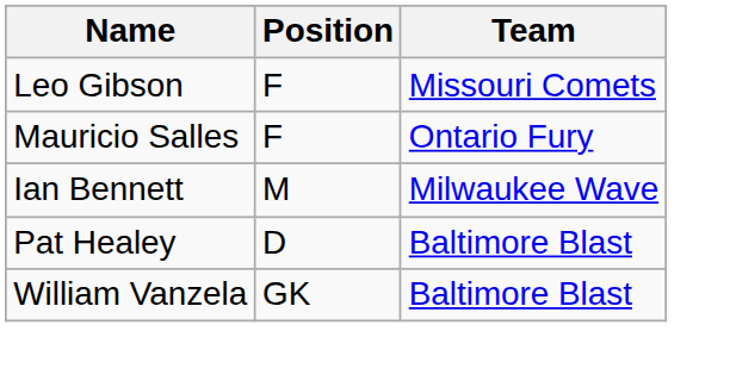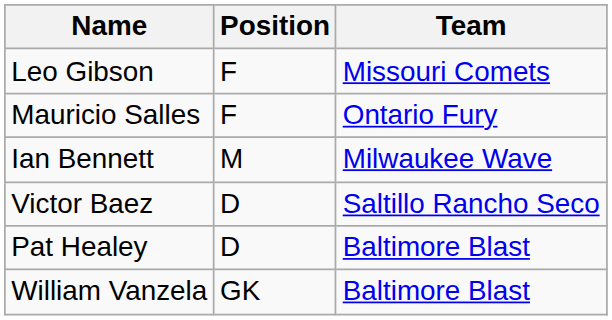+ row: Victor Baez | D | Saltillo Rancho Seco
